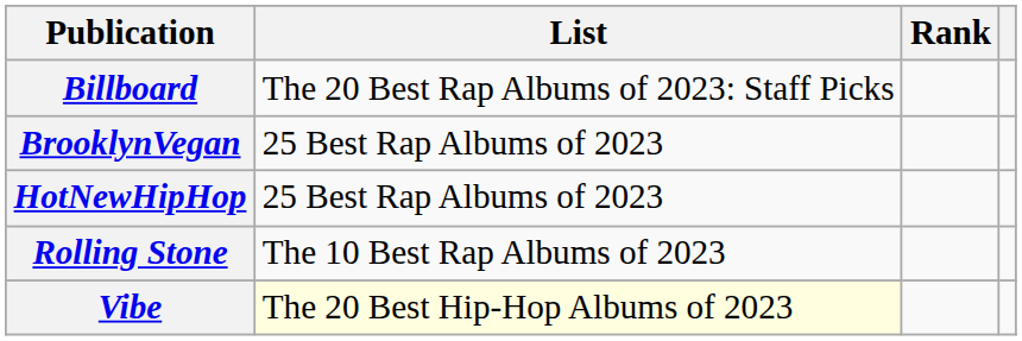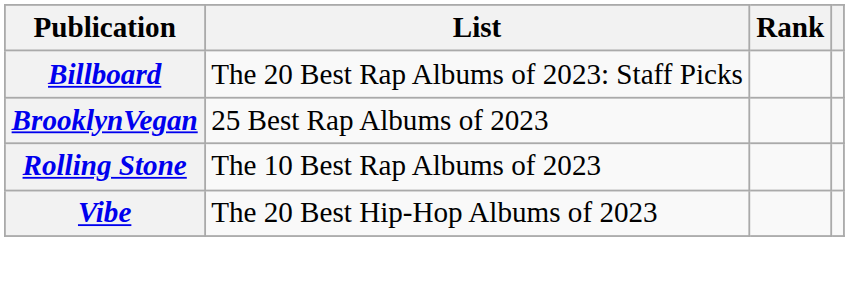- row: HotNewHipHop | 25 Best Rap Albums of 2023
Vibe | List: lightyellow background -> no background
